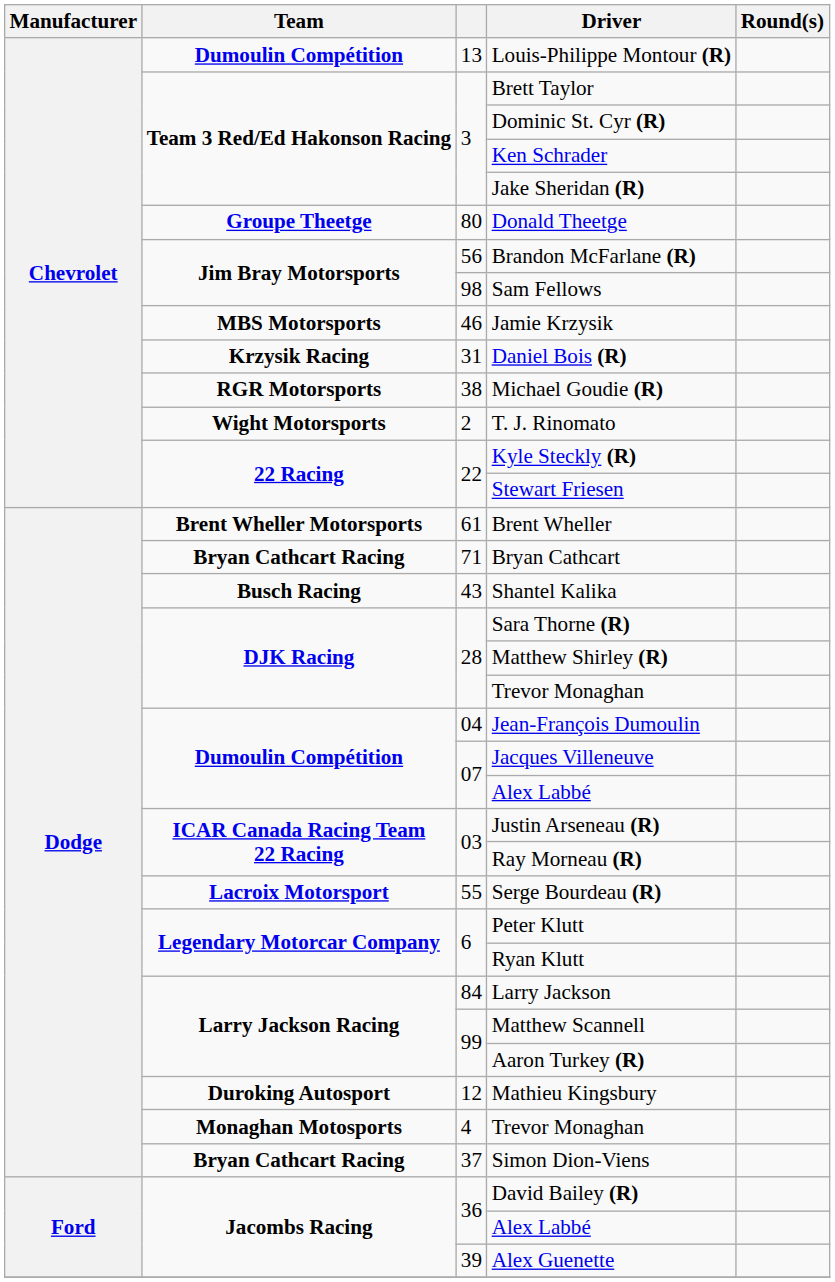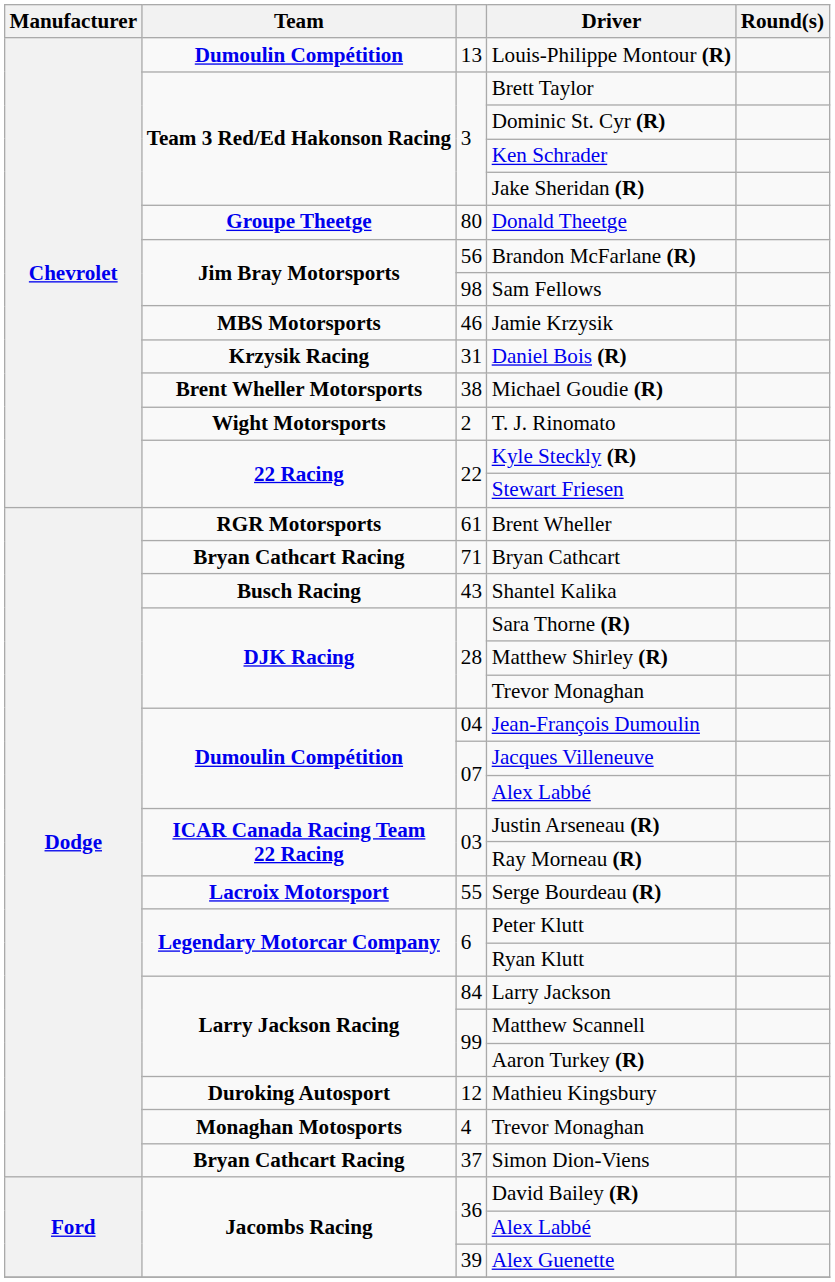Michael Goudie (R) | Team: RGR Motorsports -> Brent Wheller Motorsports
Brent Wheller | Team: Brent Wheller Motorsports -> RGR Motorsports
